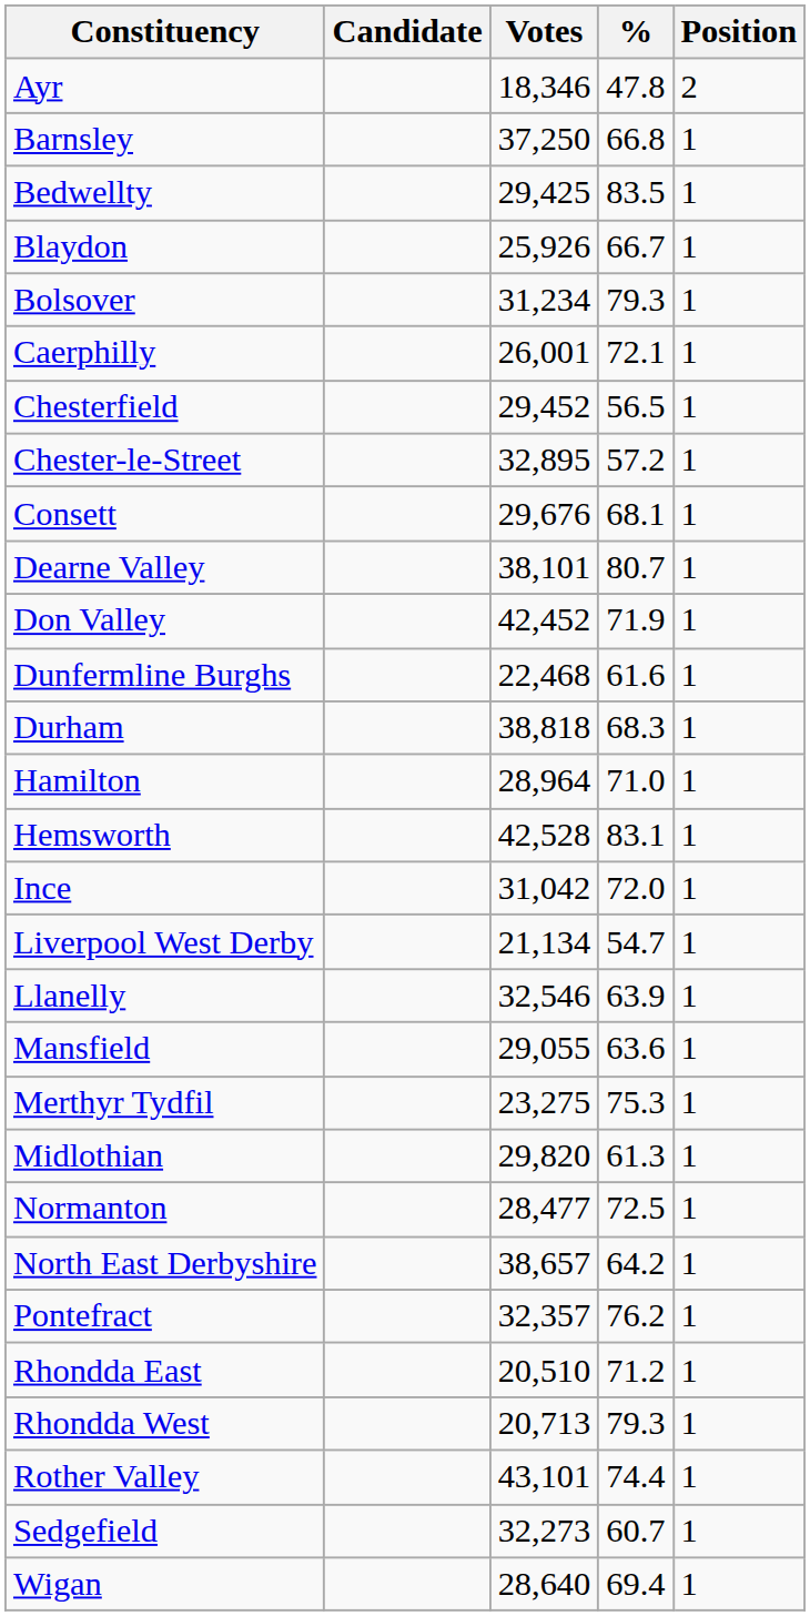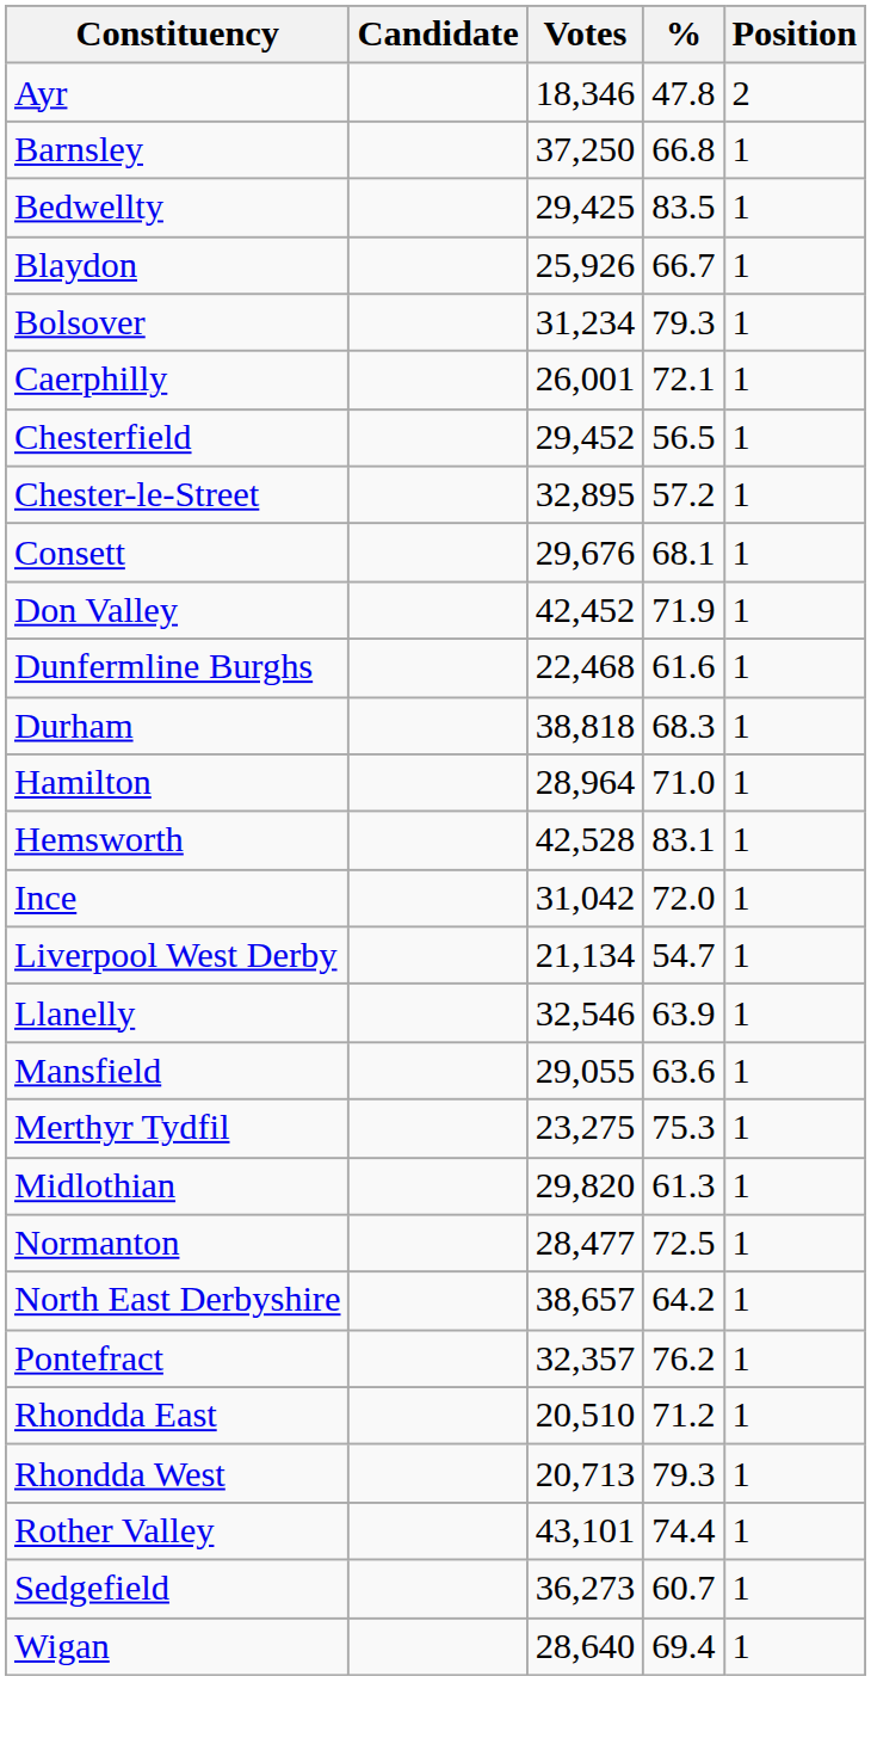- row: Dearne Valley | 38,101 | 80.7 | 1
Sedgefield | Votes: 32,273 -> 36,273
